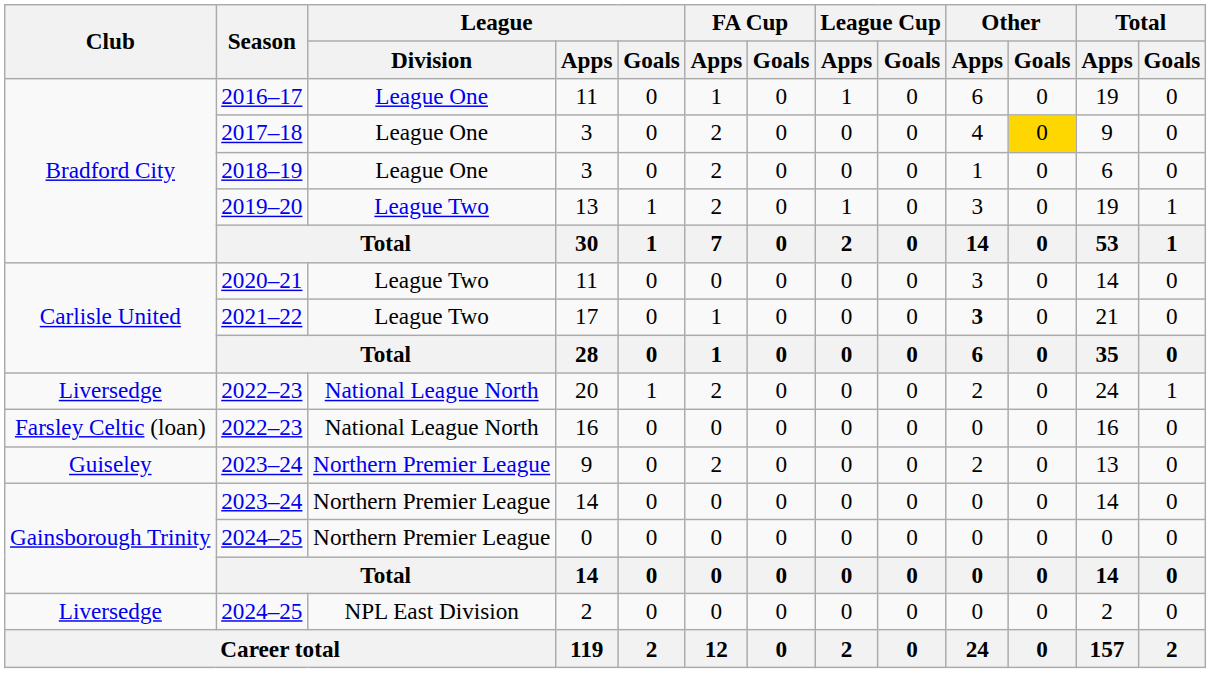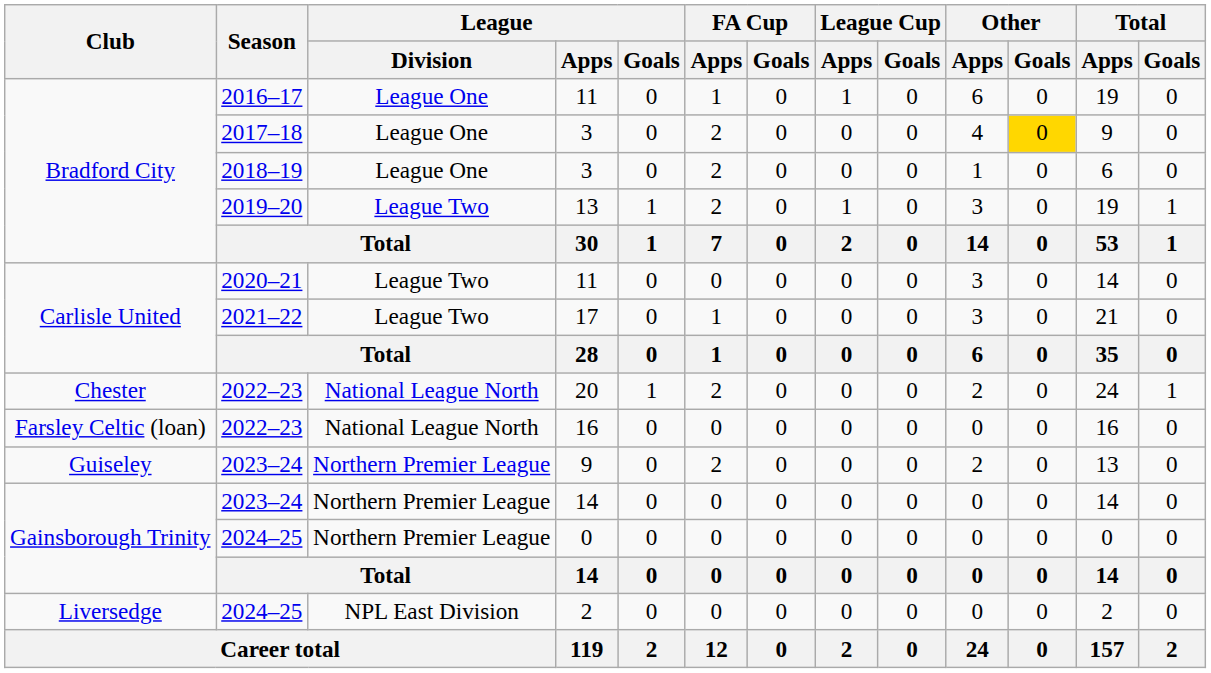17 | Other / Apps: bold -> normal
20 | Club: Liversedge -> Chester
